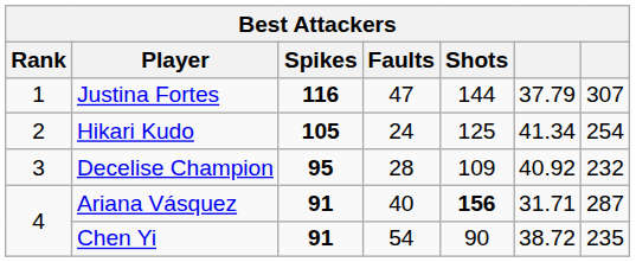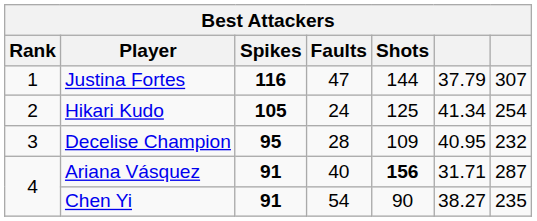Decelise Champion | column 6: 40.92 -> 40.95
Chen Yi | column 6: 38.72 -> 38.27
